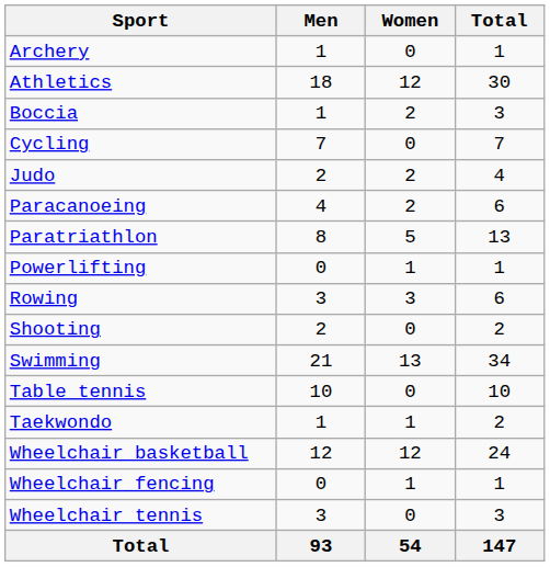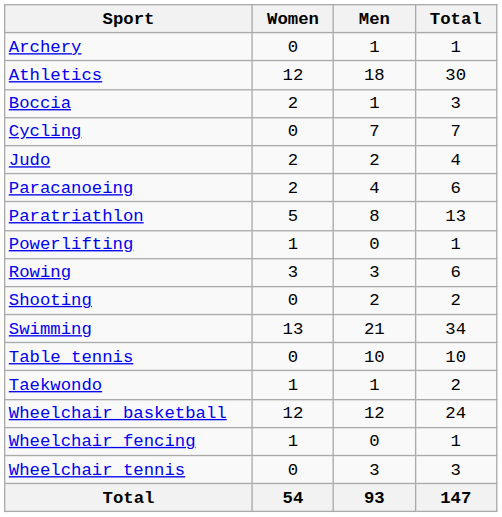columns swapped: Men <-> Women
